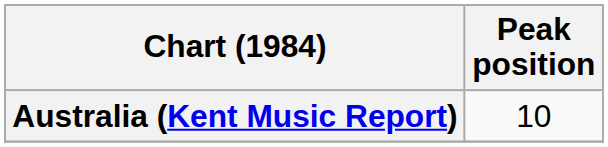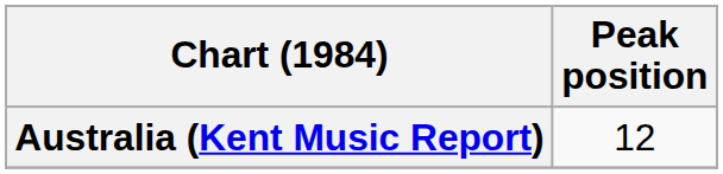Australia (Kent Music Report) | Peak position: 10 -> 12
